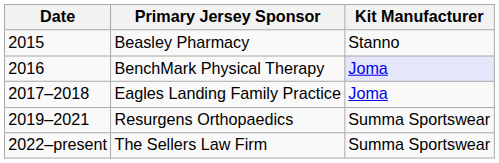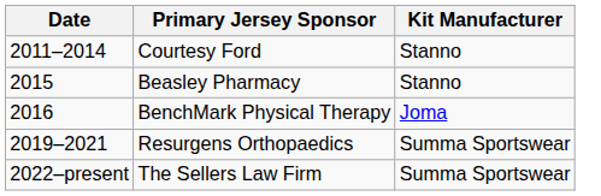+ row: 2011–2014 | Courtesy Ford | Stanno
BenchMark Physical Therapy | Kit Manufacturer: lavender background -> no background
- row: 2017–2018 | Eagles Landing Family Practice | Joma
